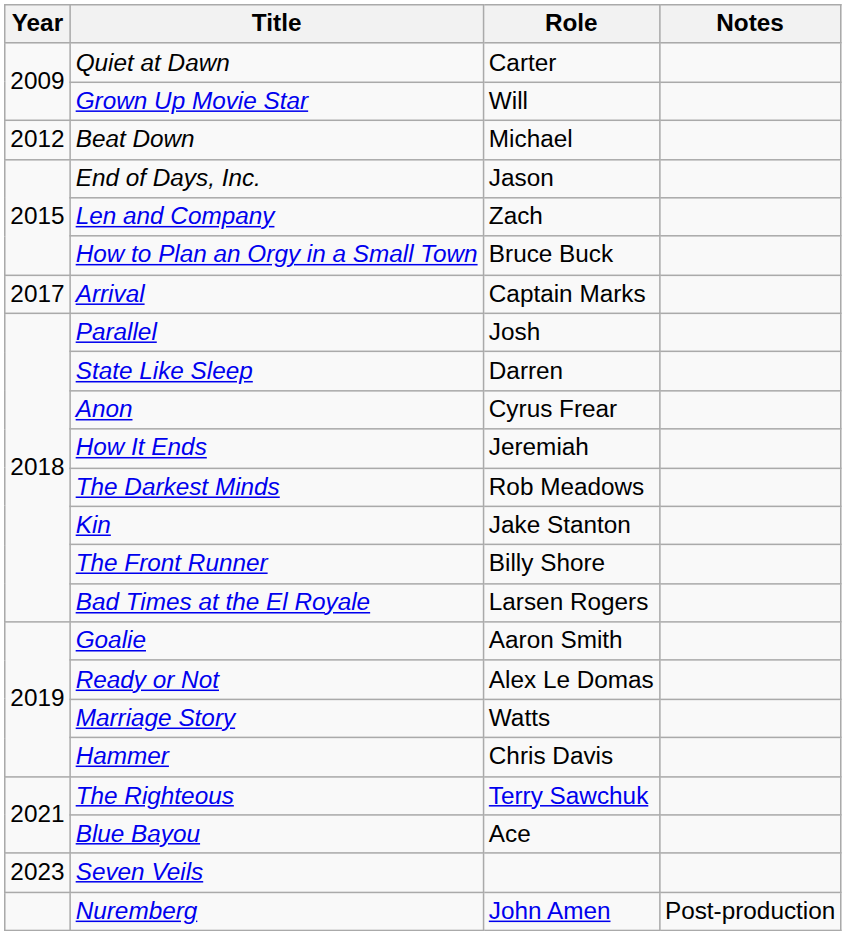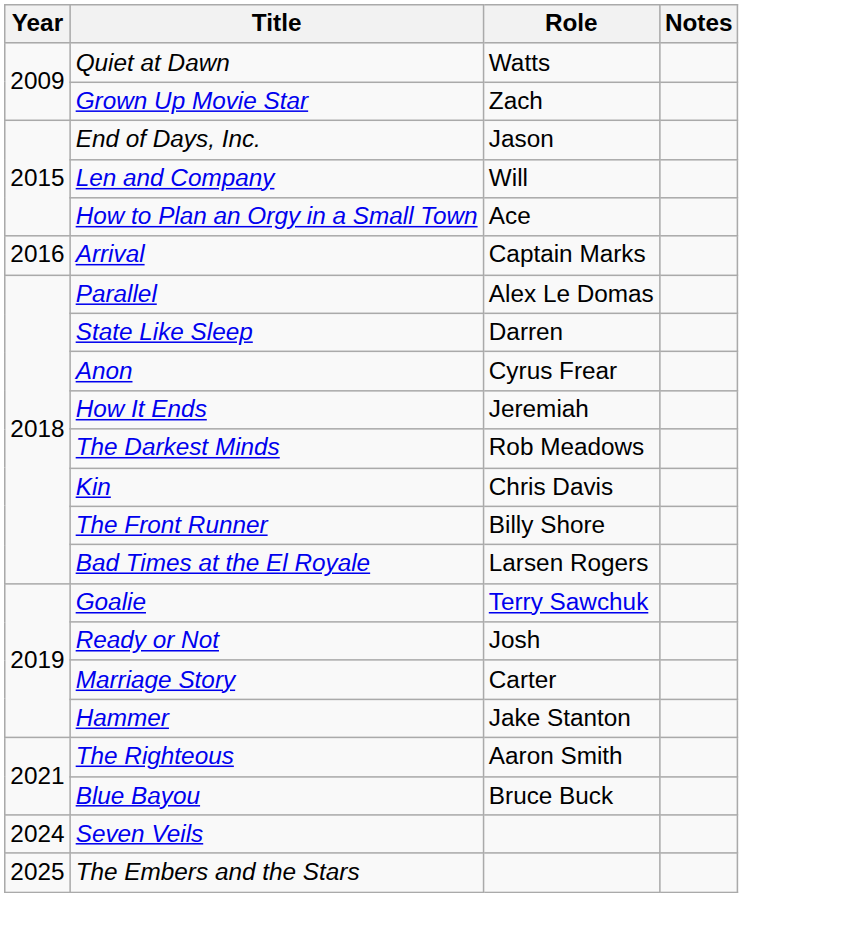Quiet at Dawn | Role: Carter -> Watts
Grown Up Movie Star | Role: Will -> Zach
- row: 2012 | Beat Down | Michael
Len and Company | Role: Zach -> Will
How to Plan an Orgy in a Small Town | Role: Bruce Buck -> Ace
Arrival | Year: 2017 -> 2016
Parallel | Role: Josh -> Alex Le Domas
Kin | Role: Jake Stanton -> Chris Davis
Goalie | Role: Aaron Smith -> Terry Sawchuk
Ready or Not | Role: Alex Le Domas -> Josh
Marriage Story | Role: Watts -> Carter
Hammer | Role: Chris Davis -> Jake Stanton
The Righteous | Role: Terry Sawchuk -> Aaron Smith
Blue Bayou | Role: Ace -> Bruce Buck
Seven Veils | Year: 2023 -> 2024
+ row: 2025 | The Embers and the Stars
- row: Nuremberg | John Amen | Post-production
